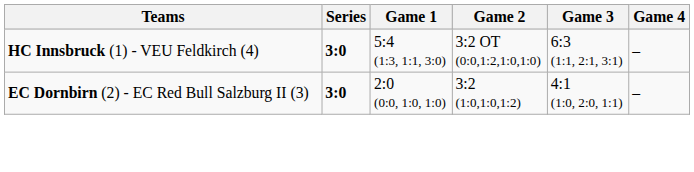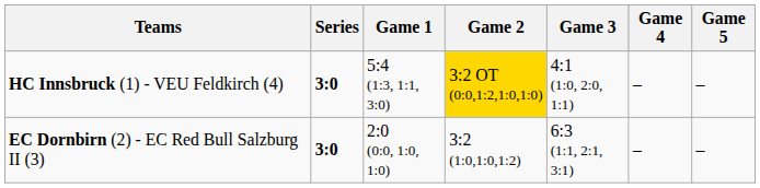+ column: Game 5 | – | –
HC Innsbruck (1) - VEU Feldkirch (4) | Game 2: no background -> gold background
HC Innsbruck (1) - VEU Feldkirch (4) | Game 3: 6:3 (1:1, 2:1, 3:1) -> 4:1 (1:0, 2:0, 1:1)
EC Dornbirn (2) - EC Red Bull Salzburg II (3) | Game 3: 4:1 (1:0, 2:0, 1:1) -> 6:3 (1:1, 2:1, 3:1)
